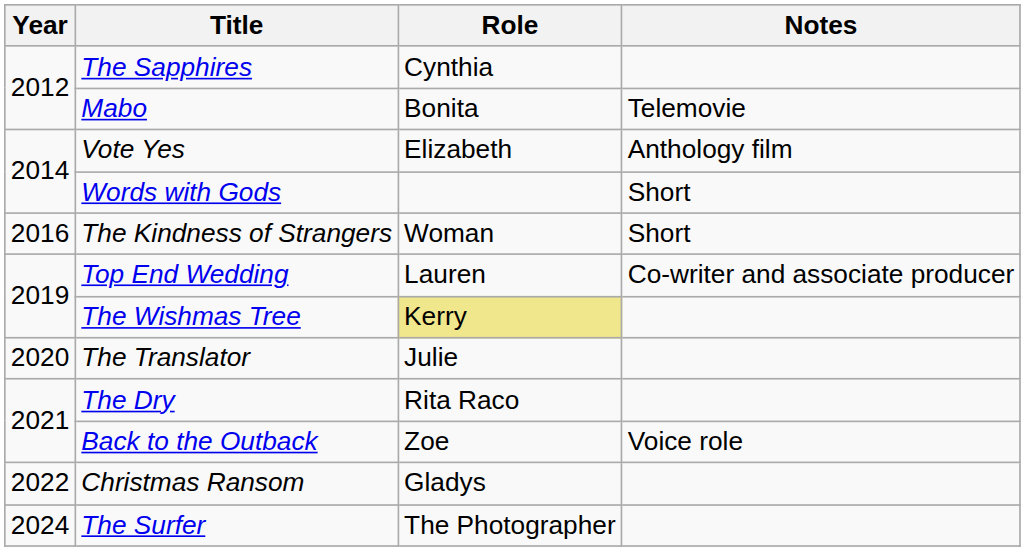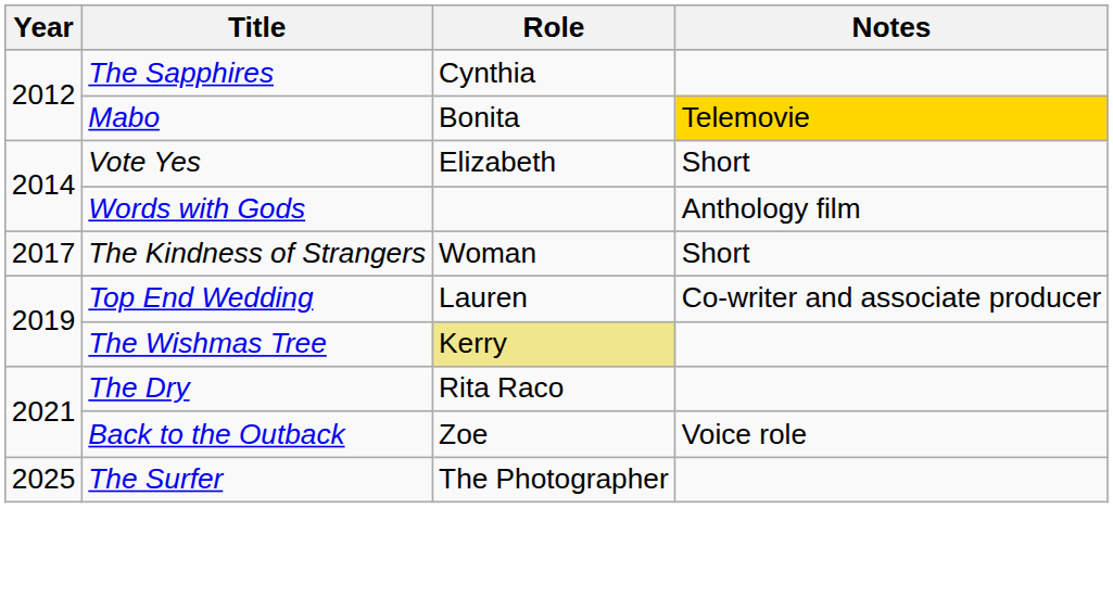Mabo | Notes: no background -> gold background
Vote Yes | Notes: Anthology film -> Short
Words with Gods | Notes: Short -> Anthology film
The Kindness of Strangers | Year: 2016 -> 2017
- row: 2020 | The Translator | Julie
- row: 2022 | Christmas Ransom | Gladys
The Surfer | Year: 2024 -> 2025
